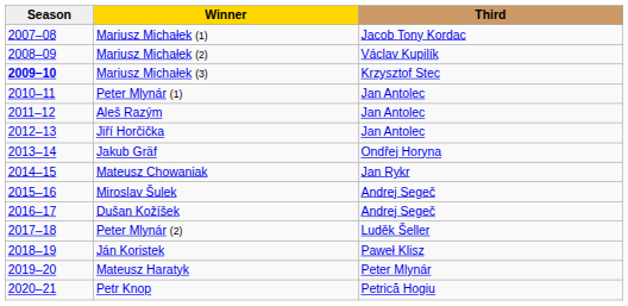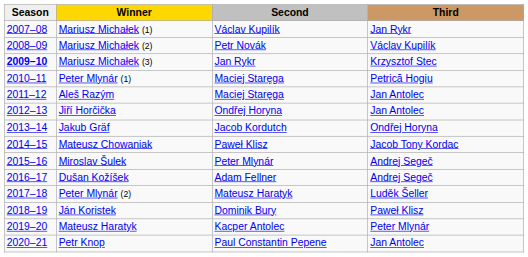+ column: Second | Václav Kupilík | Petr Novák | Jan Rykr | Maciej Staręga | Maciej Staręga | Ondřej Horyna | Jacob Kordutch | Paweł Klisz | Peter Mlynár | Adam Fellner | Mateusz Haratyk | Dominik Bury | Kacper Antolec | Paul Constantin Pepene
Mariusz Michałek (1) | Third: Jacob Tony Kordac -> Jan Rykr
Peter Mlynár (1) | Third: Jan Antolec -> Petrică Hogiu
Mateusz Chowaniak | Third: Jan Rykr -> Jacob Tony Kordac
Petr Knop | Third: Petrică Hogiu -> Jan Antolec
